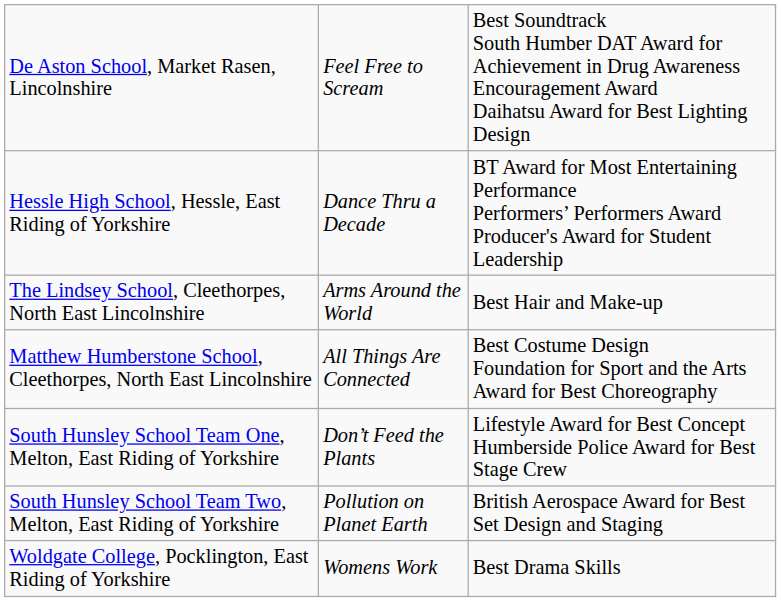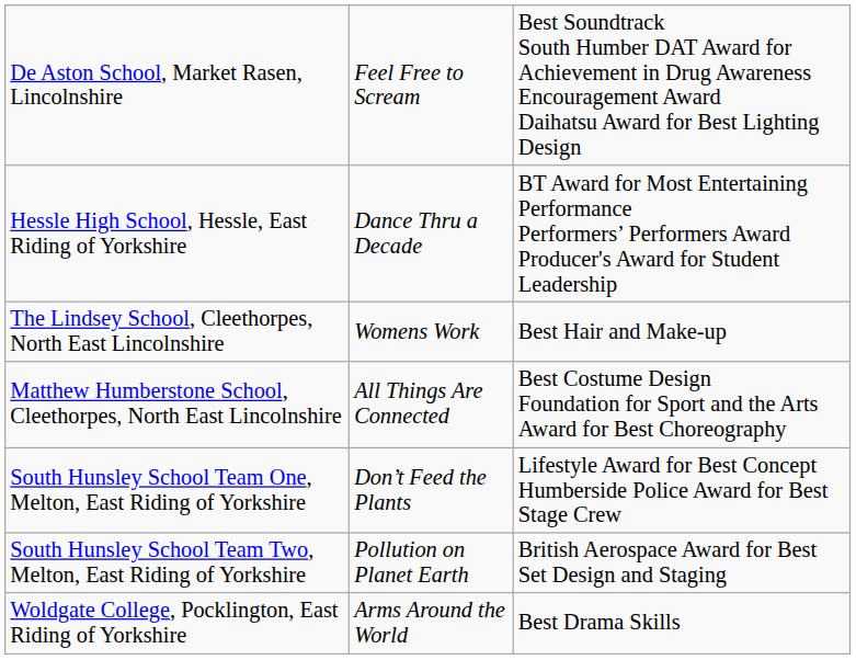The Lindsey School, Cleethorpes, North East Lincolnshire | column 2: Arms Around the World -> Womens Work
Woldgate College, Pocklington, East Riding of Yorkshire | column 2: Womens Work -> Arms Around the World
